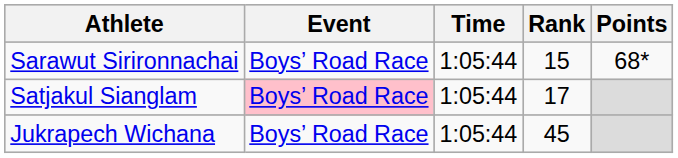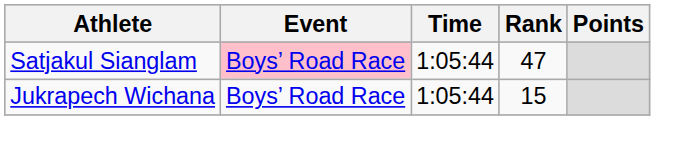- row: Sarawut Sirironnachai | Boys’ Road Race | 1:05:44 | 15 | 68*
Satjakul Sianglam | Rank: 17 -> 47
Jukrapech Wichana | Rank: 45 -> 15
